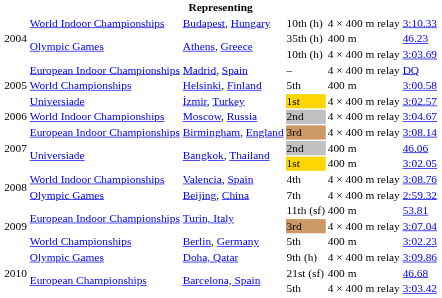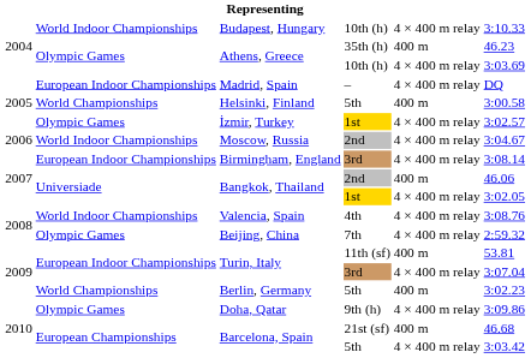İzmir, Turkey | column 2: Universiade -> Olympic Games
Bangkok, Thailand / 1st | column 5: 400 m -> 4 × 400 m relay
